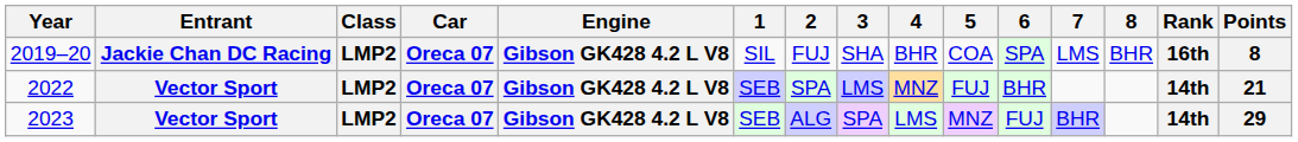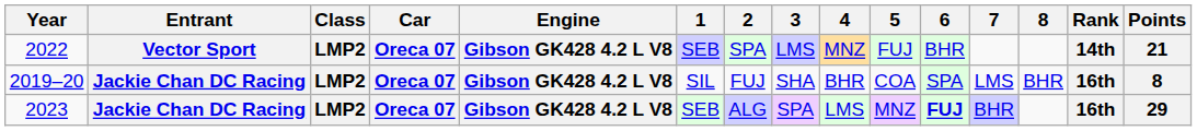rows swapped: 2019–20 <-> 2022
2023 | Entrant: Vector Sport -> Jackie Chan DC Racing
2023 | 6: normal -> bold
2023 | Rank: 14th -> 16th
